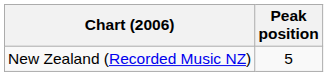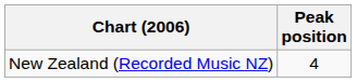New Zealand (Recorded Music NZ) | Peak position: 5 -> 4
